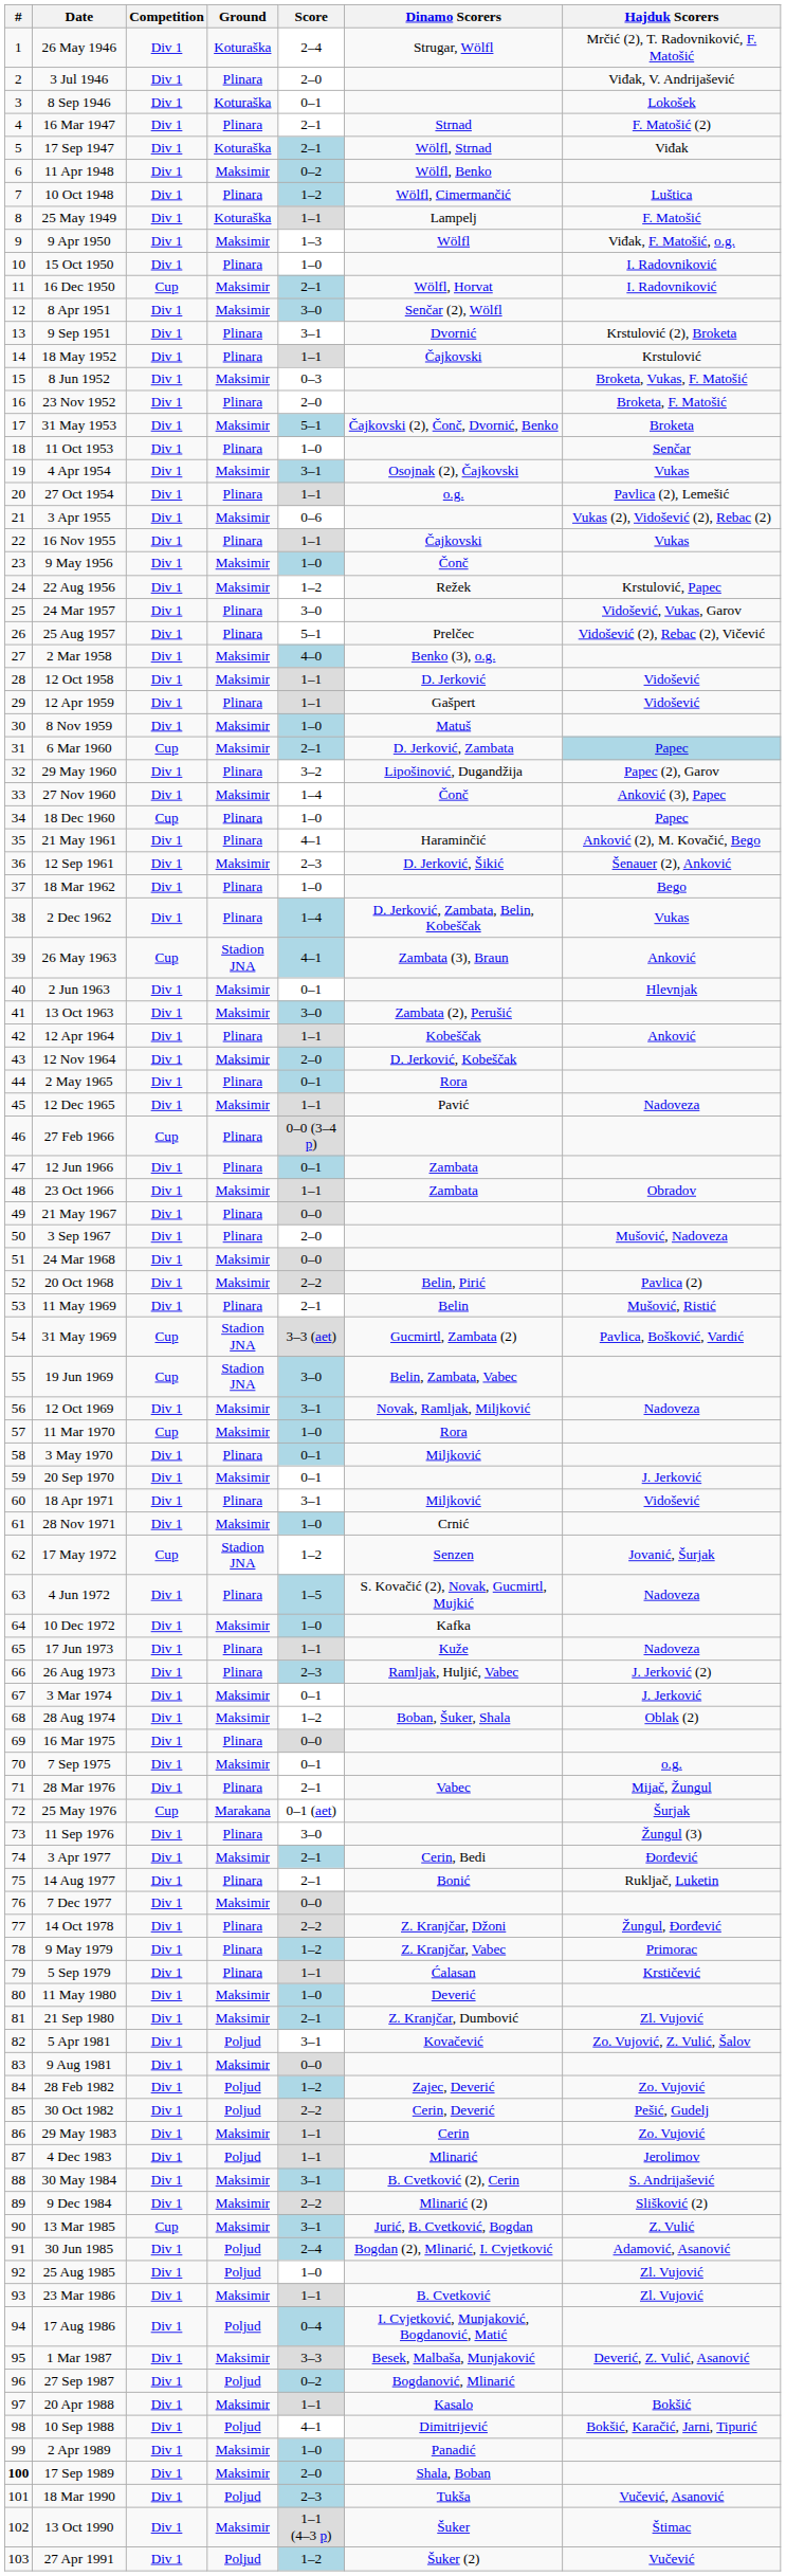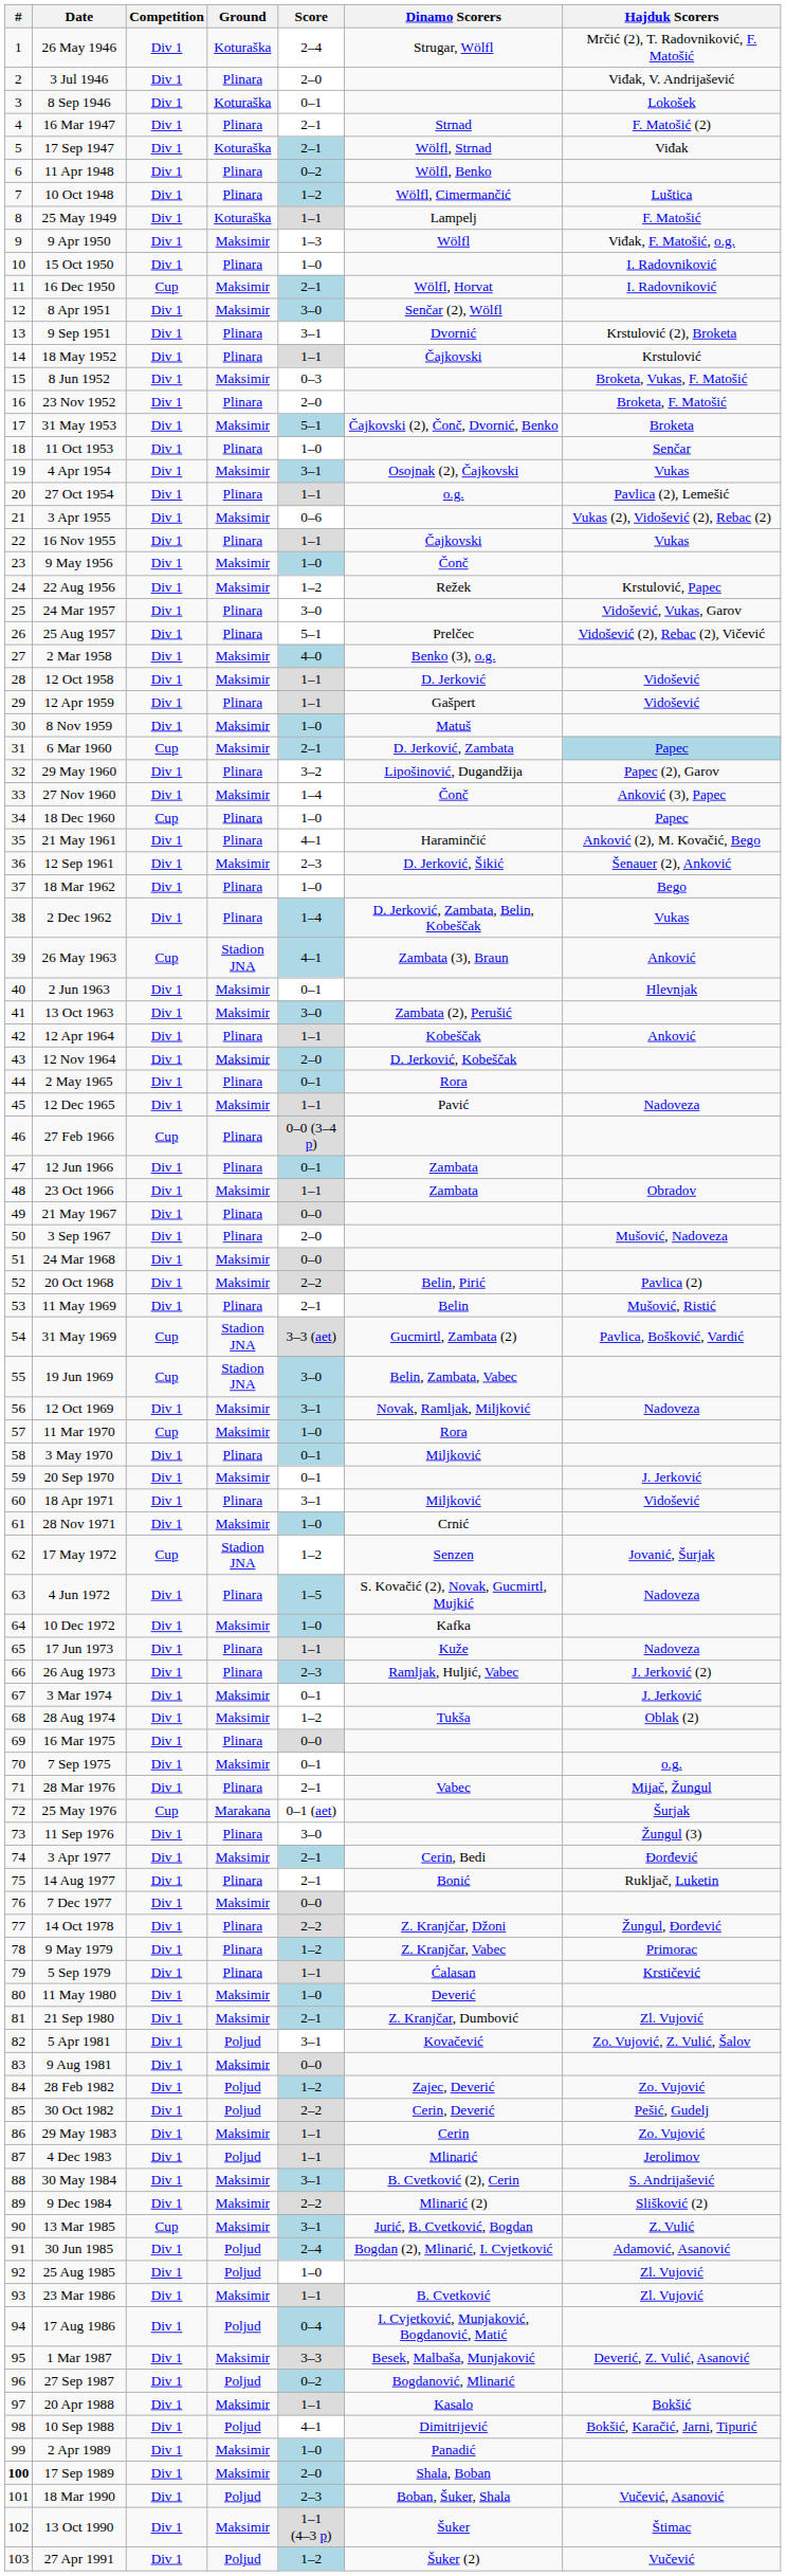11 Apr 1948 | Ground: Maksimir -> Plinara
28 Aug 1974 | Dinamo Scorers: Boban, Šuker, Shala -> Tukša
18 Mar 1990 | Dinamo Scorers: Tukša -> Boban, Šuker, Shala
